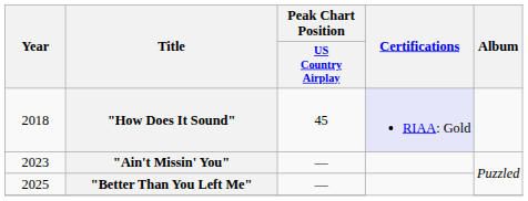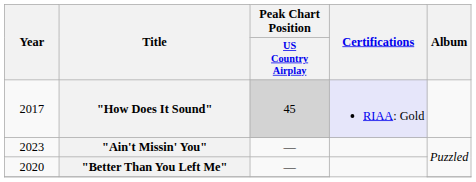"How Does It Sound" | Year: 2018 -> 2017
"How Does It Sound" | Peak Chart Position / US Country Airplay: no background -> lightgrey background
"Better Than You Left Me" | Year: 2025 -> 2020
